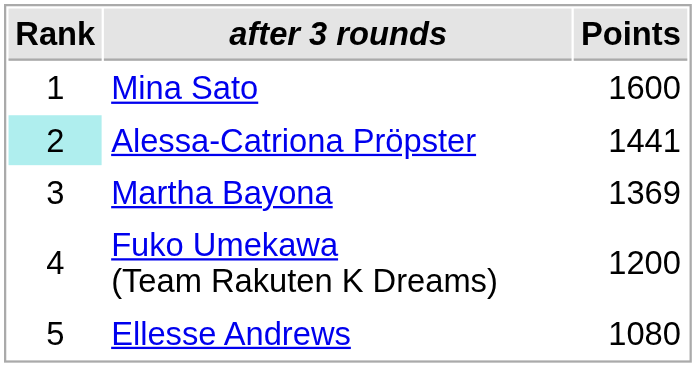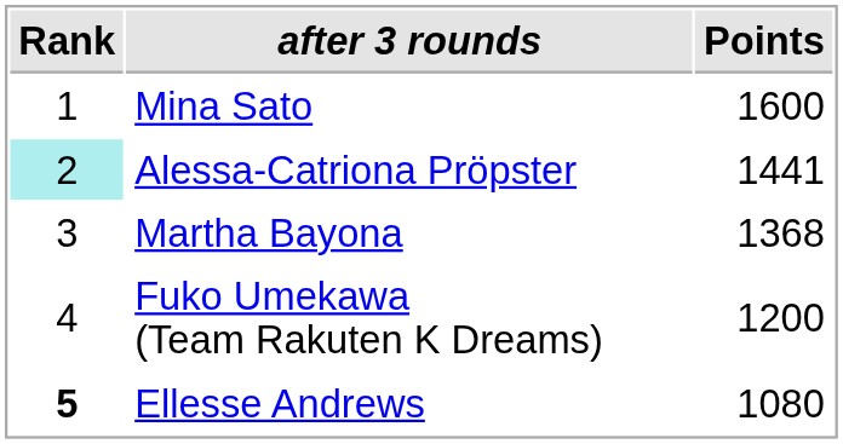Martha Bayona | Points: 1369 -> 1368
Ellesse Andrews | Rank: normal -> bold
